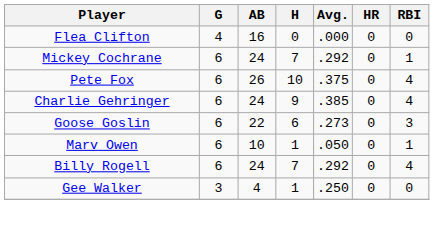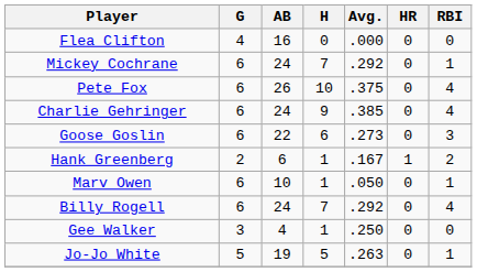+ row: Hank Greenberg | 2 | 6 | 1 | .167 | 1 | 2
+ row: Jo-Jo White | 5 | 19 | 5 | .263 | 0 | 1
